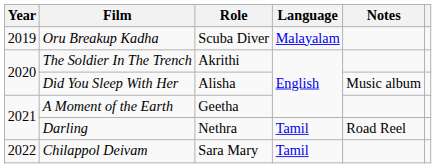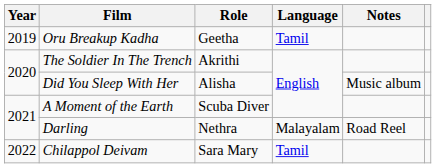Oru Breakup Kadha | Role: Scuba Diver -> Geetha
Oru Breakup Kadha | Language: Malayalam -> Tamil
A Moment of the Earth | Role: Geetha -> Scuba Diver
Darling | Language: Tamil -> Malayalam
